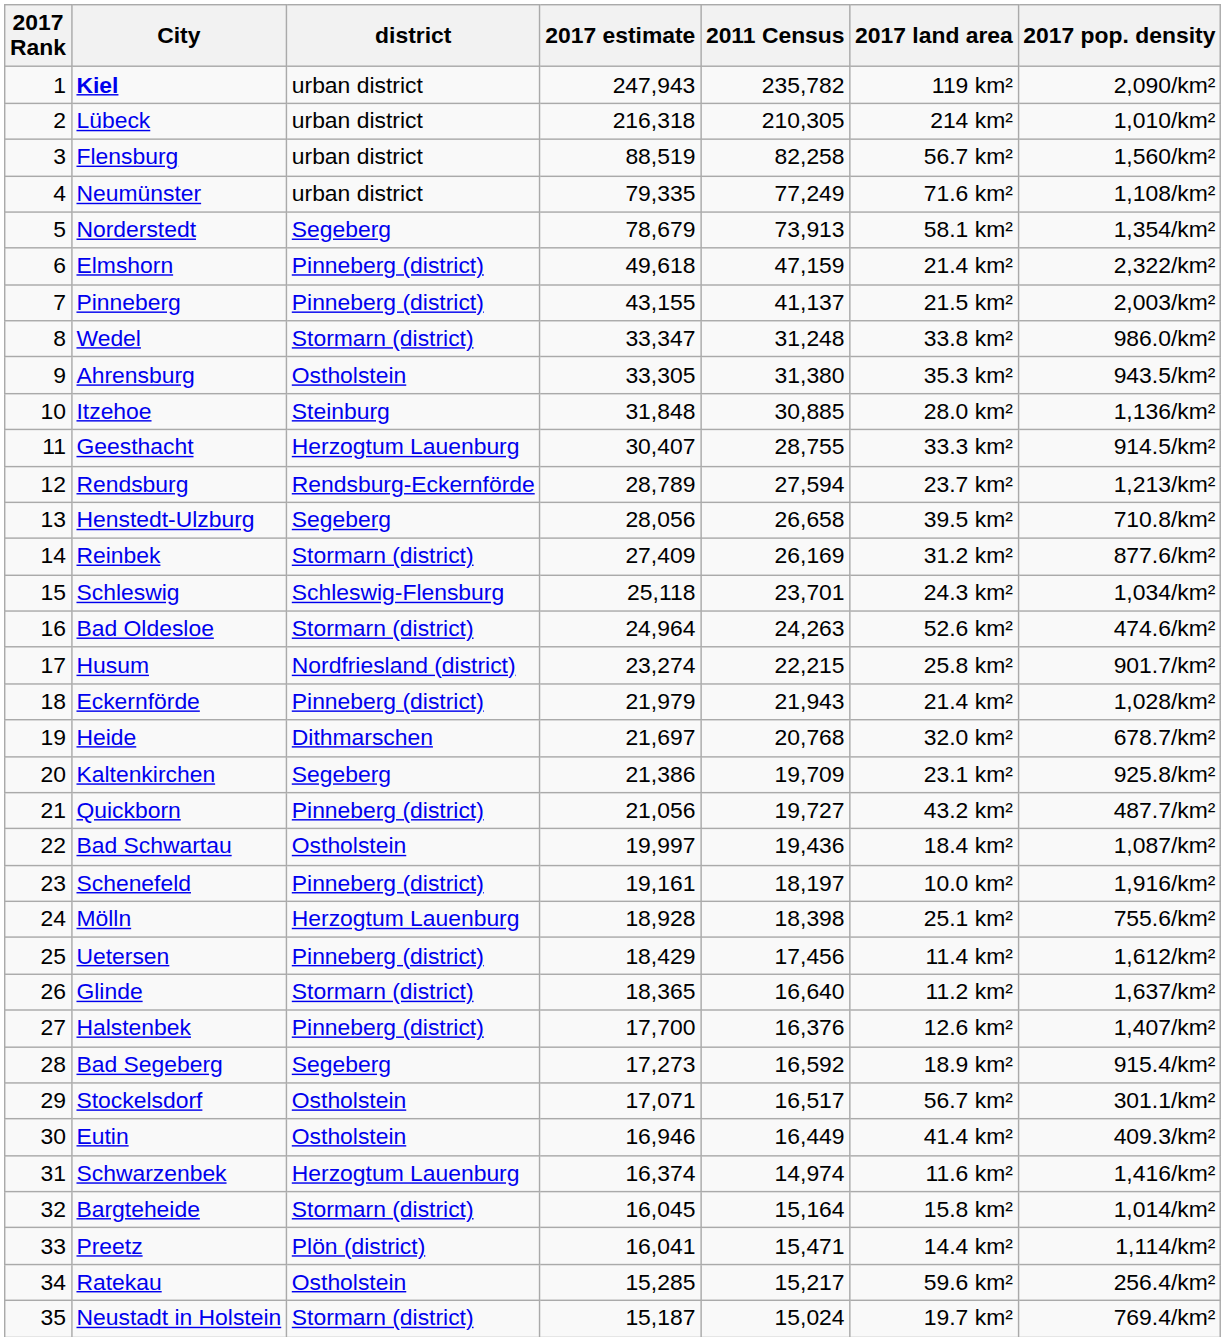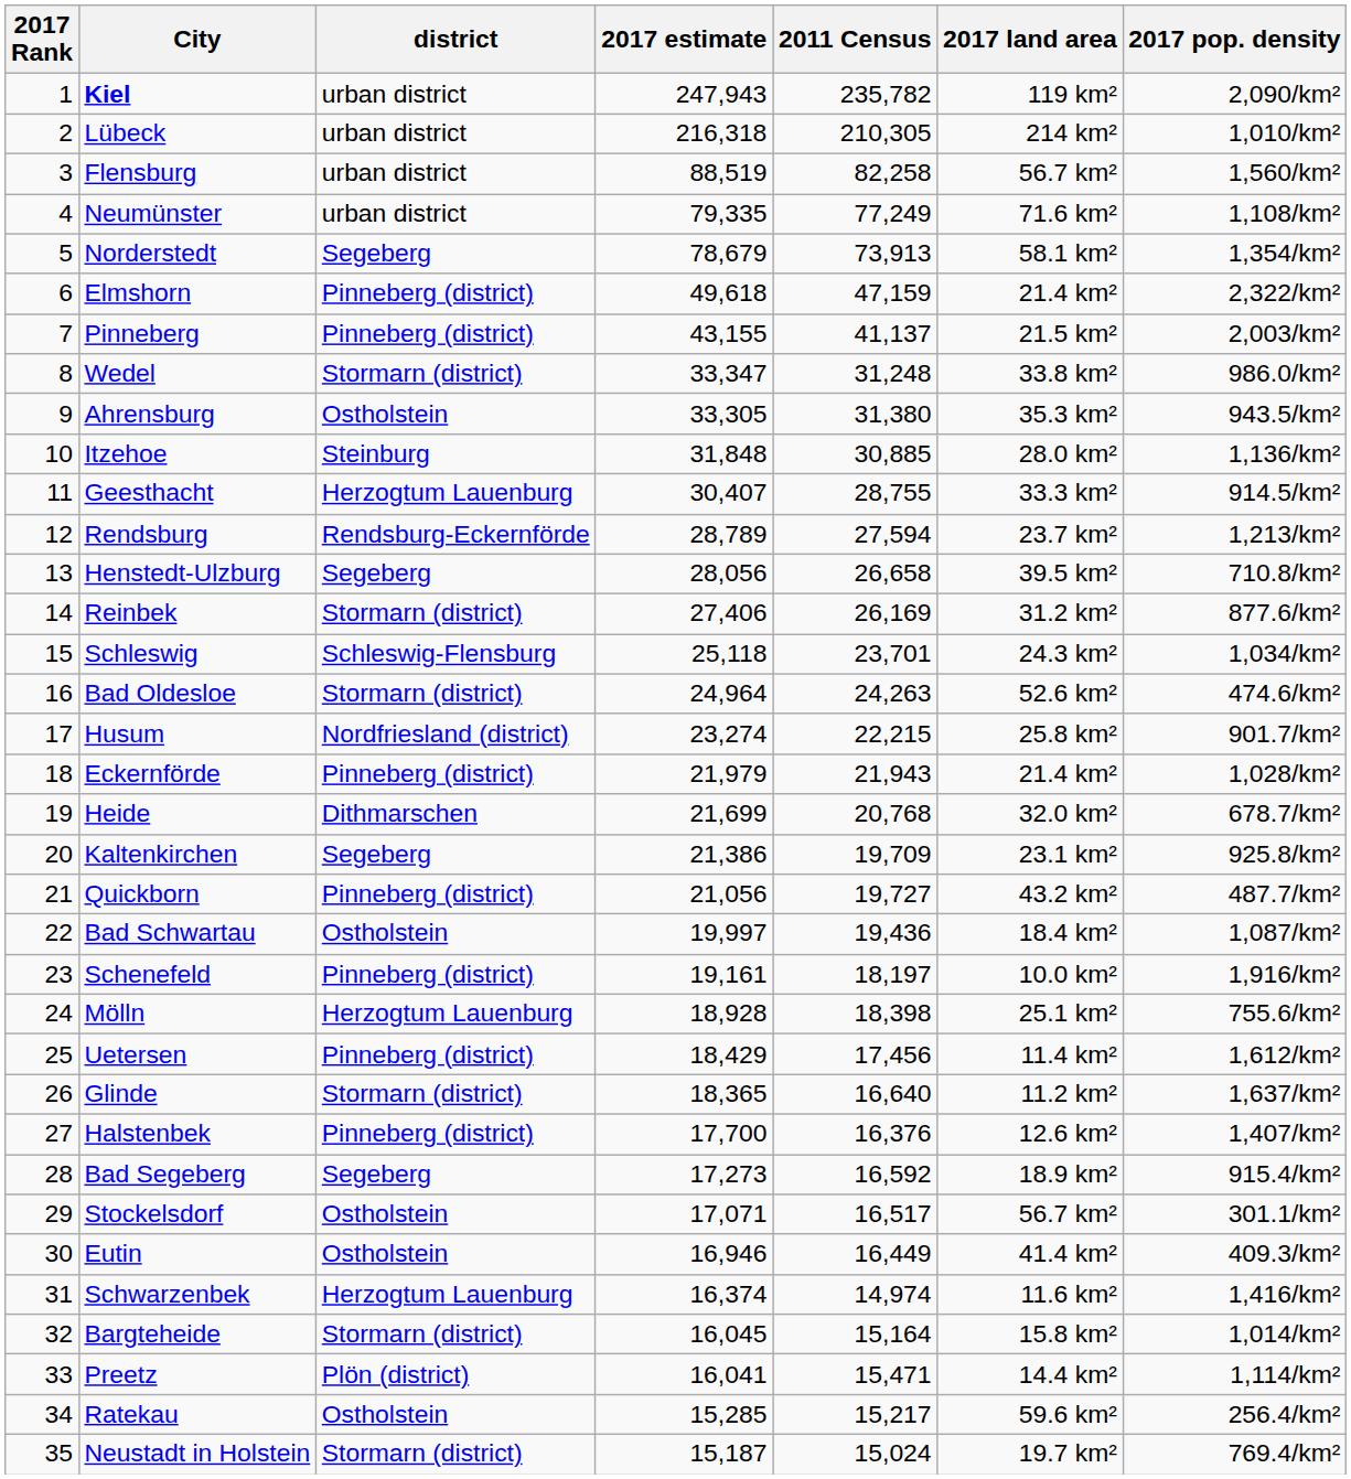Reinbek | 2017 estimate: 27,409 -> 27,406
Heide | 2017 estimate: 21,697 -> 21,699
